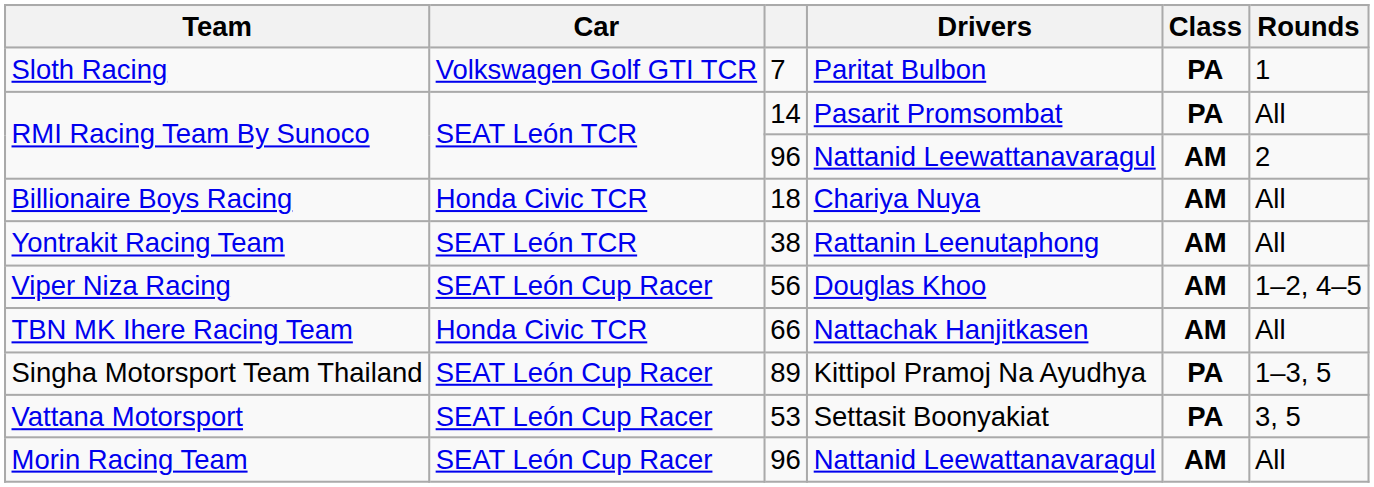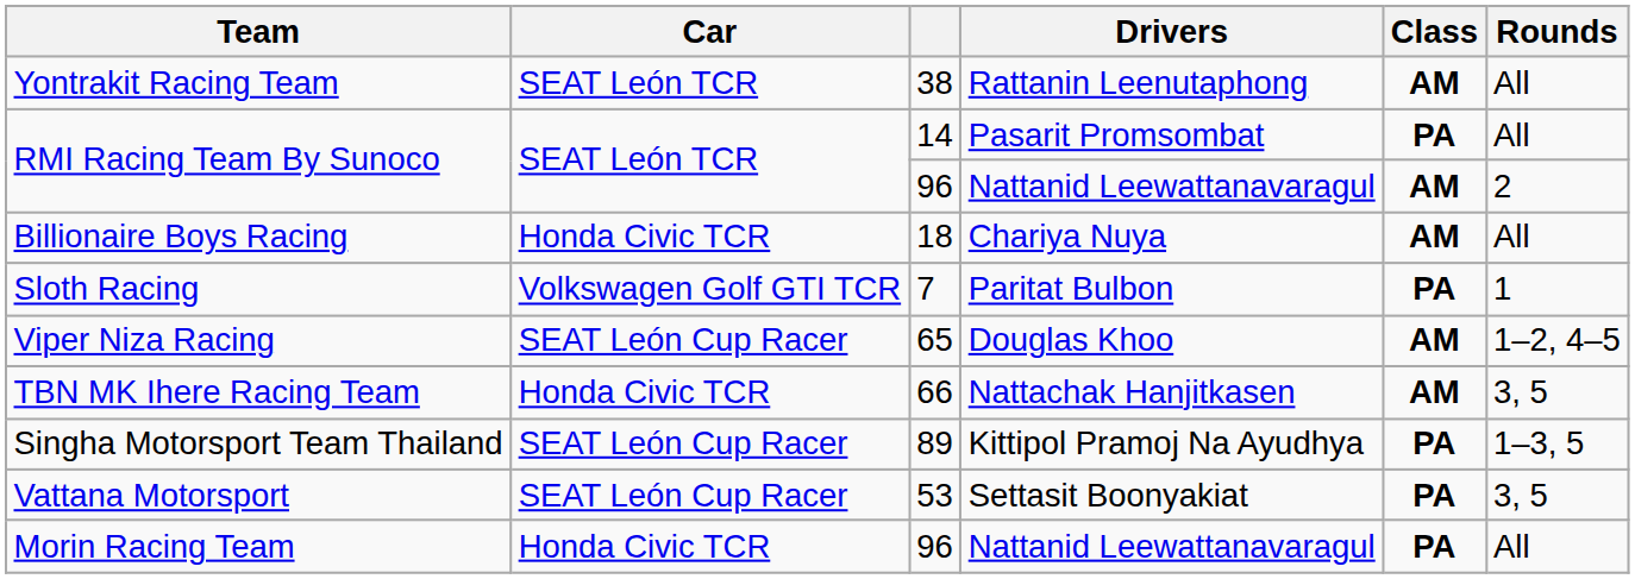rows swapped: Sloth Racing <-> Yontrakit Racing Team
Viper Niza Racing | column 3: 56 -> 65
TBN MK Ihere Racing Team | Rounds: All -> 3, 5
Morin Racing Team | Car: SEAT León Cup Racer -> Honda Civic TCR
Morin Racing Team | Class: AM -> PA
